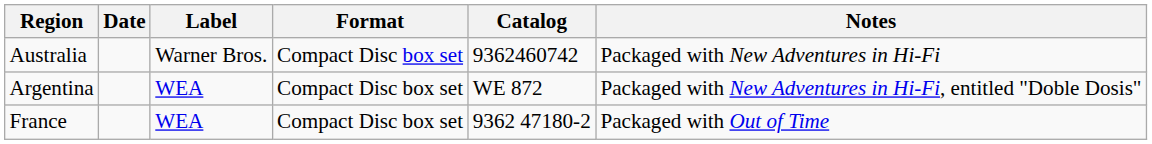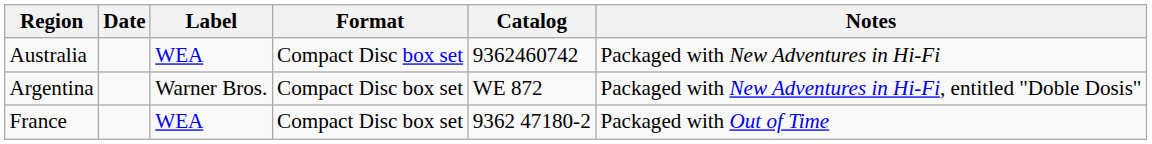Australia | Label: Warner Bros. -> WEA
Argentina | Label: WEA -> Warner Bros.
